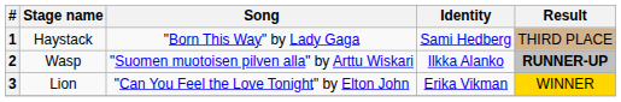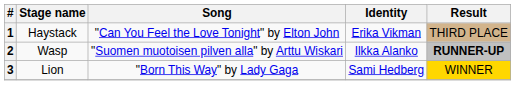1 | Song: "Born This Way" by Lady Gaga -> "Can You Feel the Love Tonight" by Elton John
1 | Identity: Sami Hedberg -> Erika Vikman
3 | Song: "Can You Feel the Love Tonight" by Elton John -> "Born This Way" by Lady Gaga
3 | Identity: Erika Vikman -> Sami Hedberg
